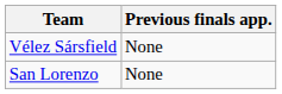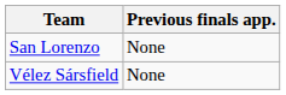rows swapped: San Lorenzo <-> Vélez Sársfield
